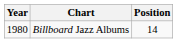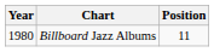Billboard Jazz Albums | Position: 14 -> 11
